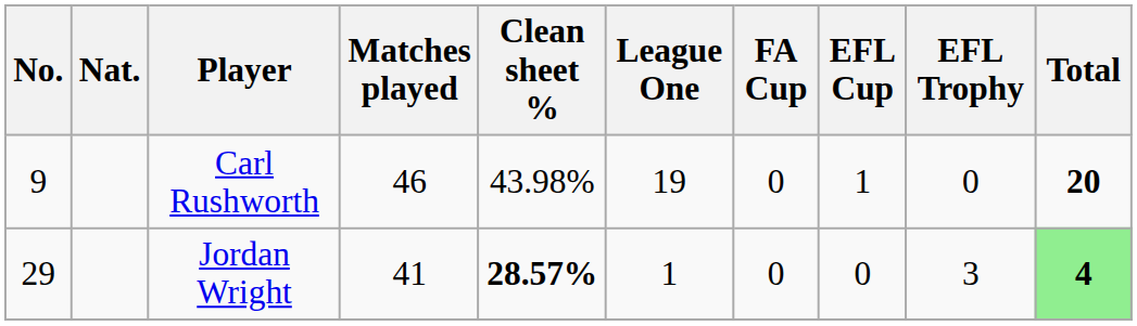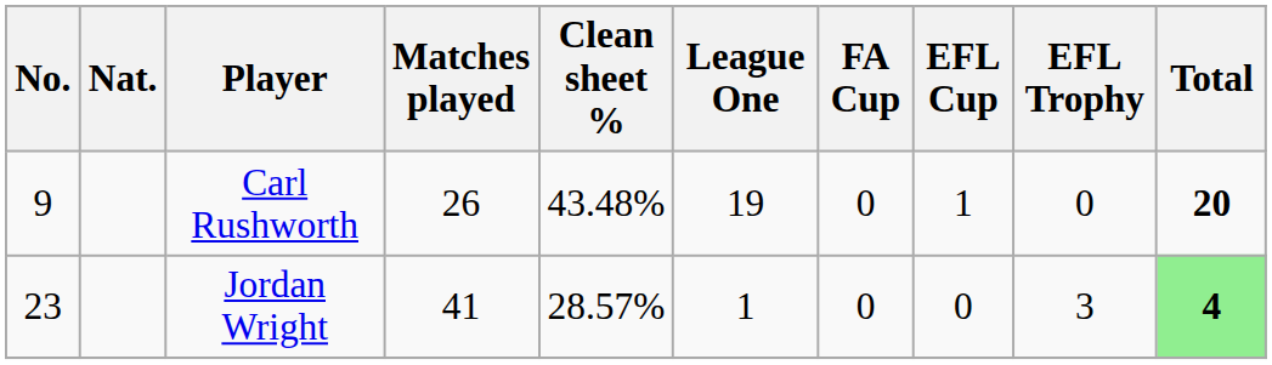Carl Rushworth | Matches played: 46 -> 26
Carl Rushworth | Clean sheet %: 43.98% -> 43.48%
Jordan Wright | No.: 29 -> 23
Jordan Wright | Clean sheet %: bold -> normal
